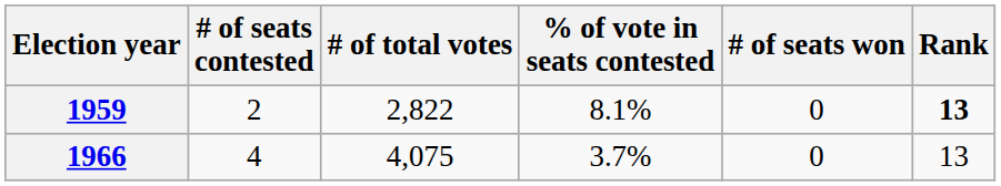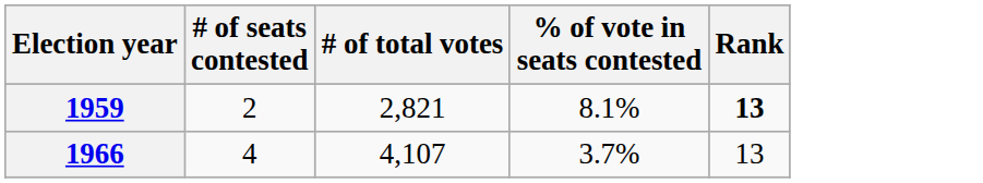- column: # of seats won | 0 | 0
1959 | # of total votes: 2,822 -> 2,821
1966 | # of total votes: 4,075 -> 4,107
